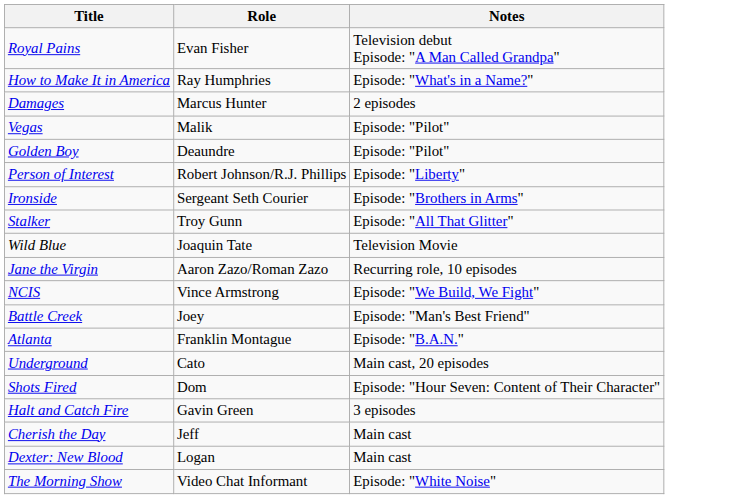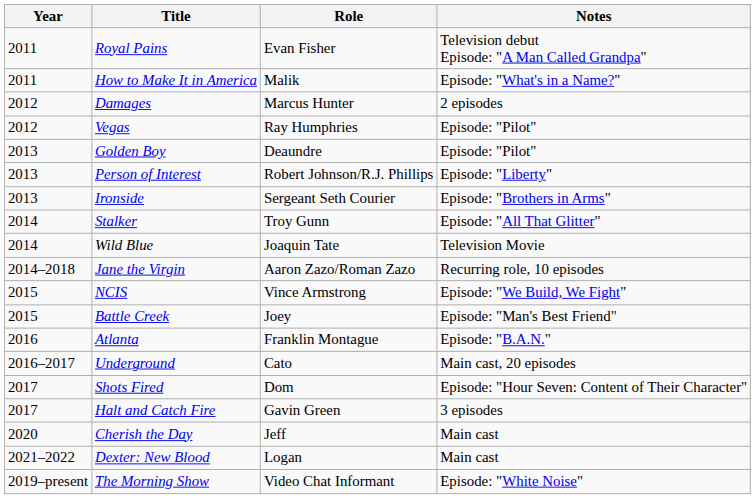+ column: Year | 2011 | 2011 | 2012 | 2012 | 2013 | 2013 | 2013 | 2014 | 2014 | 2014–2018 | 2015 | 2015 | 2016 | 2016–2017 | 2017 | 2017 | 2020 | 2021–2022 | 2019–present
How to Make It in America | Role: Ray Humphries -> Malik
Vegas | Role: Malik -> Ray Humphries
